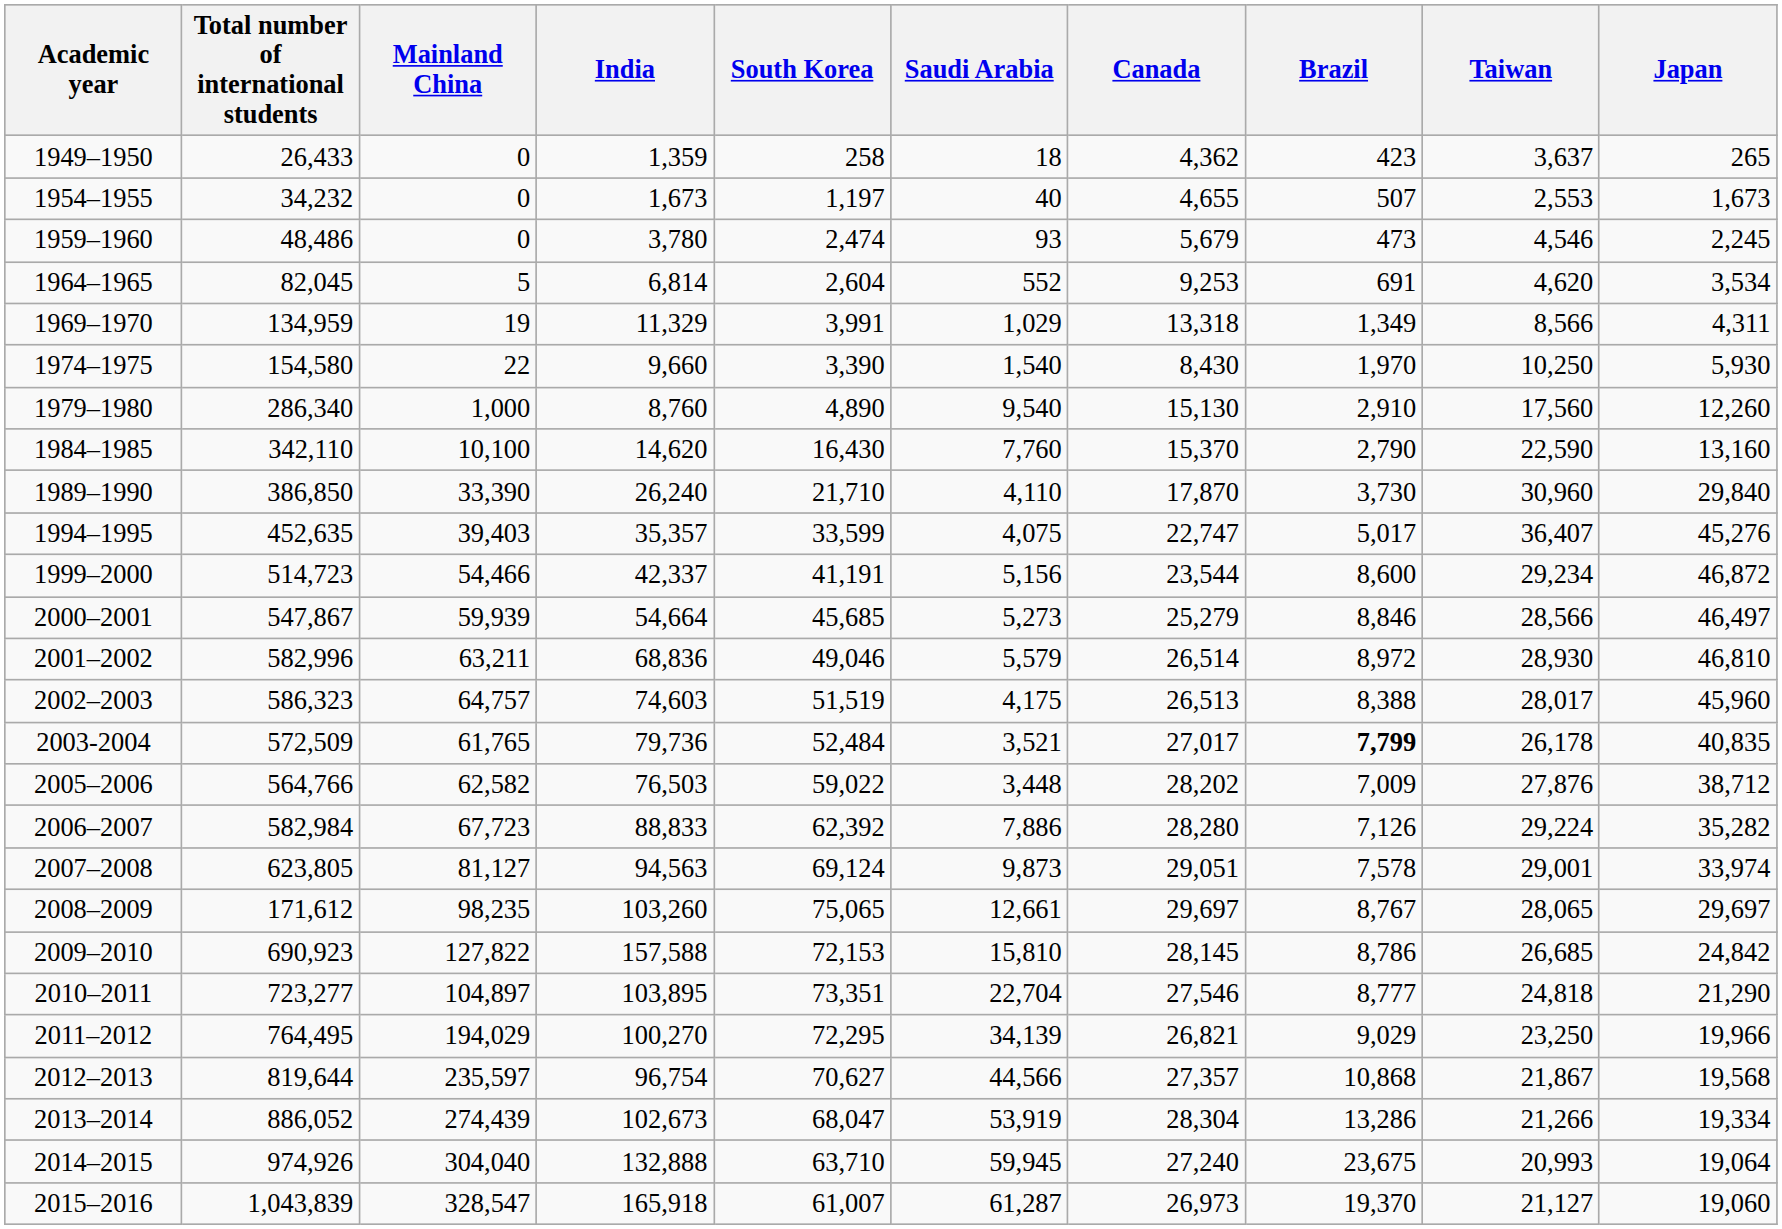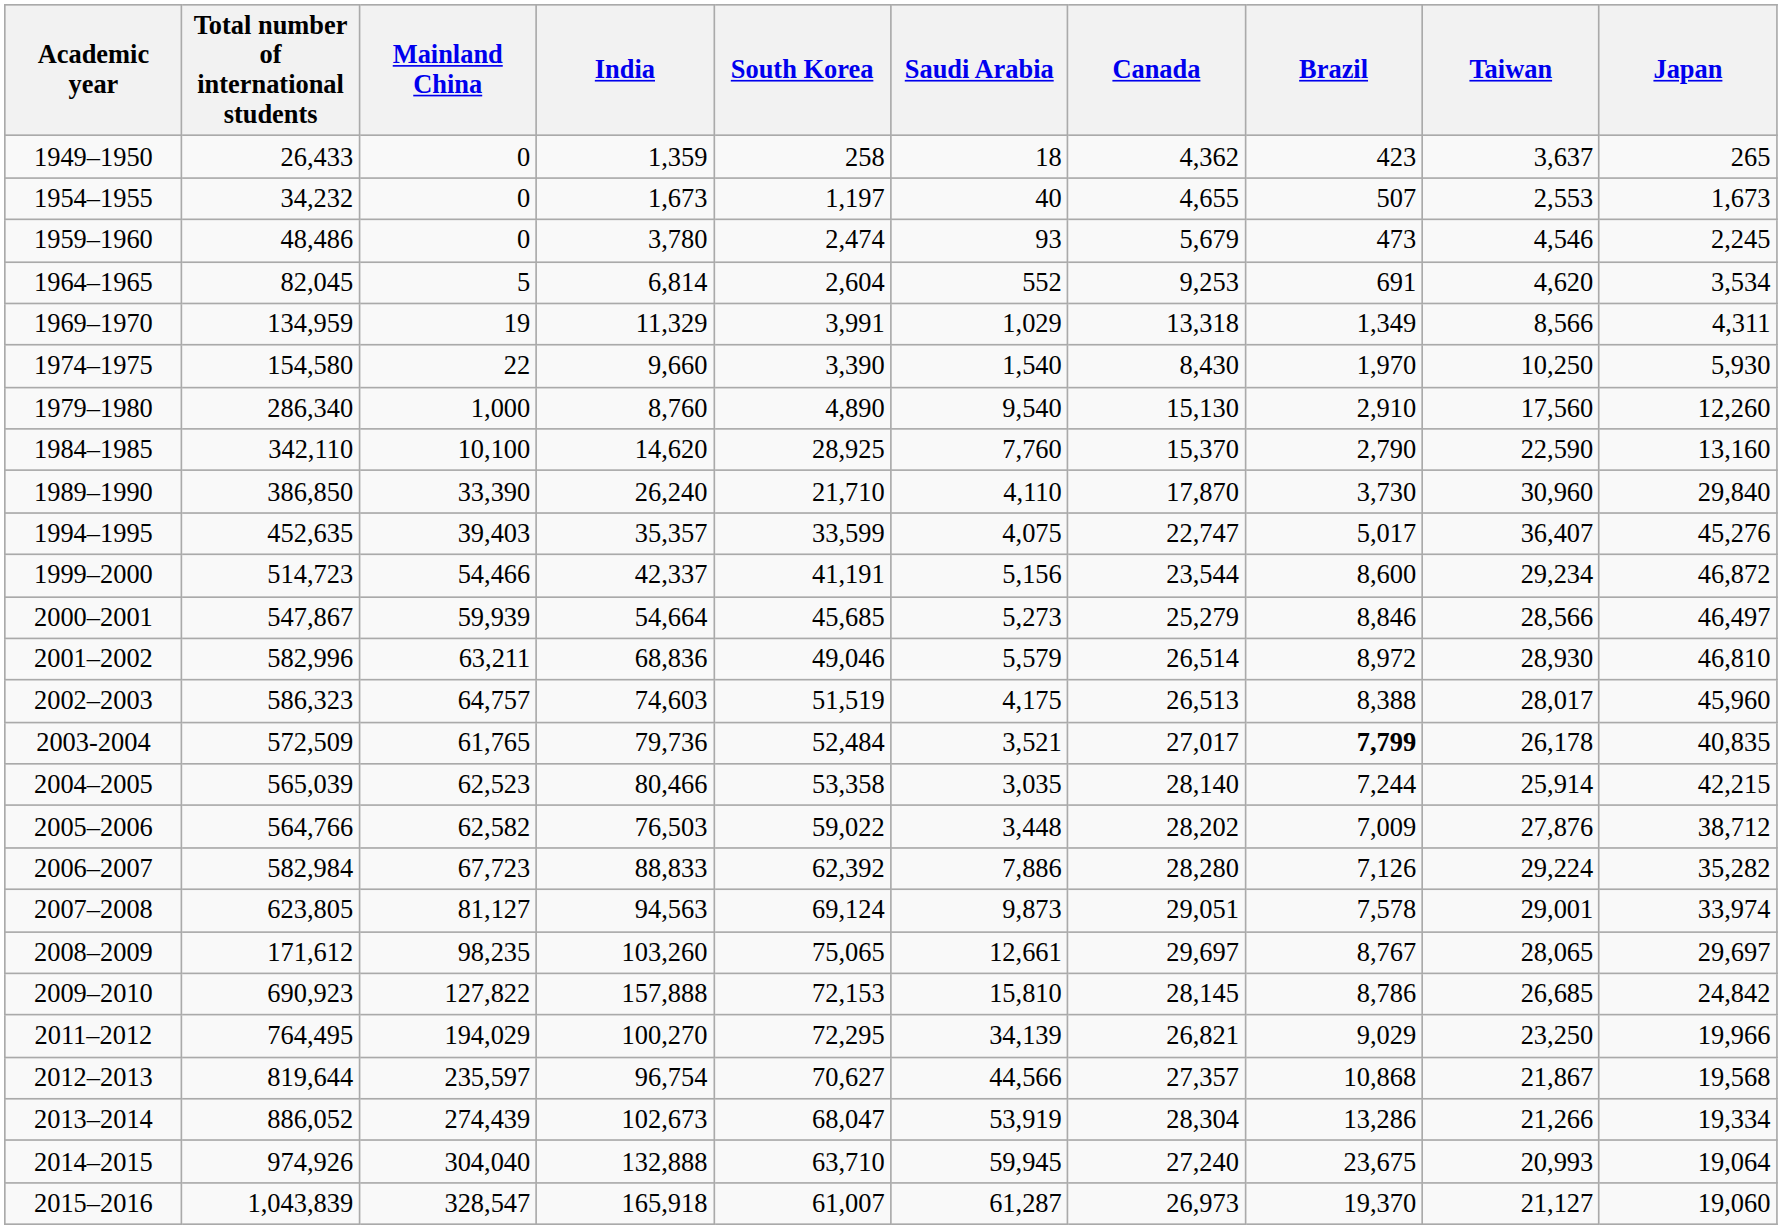1984–1985 | South Korea: 16,430 -> 28,925
+ row: 2004–2005 | 565,039 | 62,523 | 80,466 | 53,358 | 3,035 | 28,140 | 7,244 | 25,914 | 42,215
2009–2010 | India: 157,588 -> 157,888
- row: 2010–2011 | 723,277 | 104,897 | 103,895 | 73,351 | 22,704 | 27,546 | 8,777 | 24,818 | 21,290
